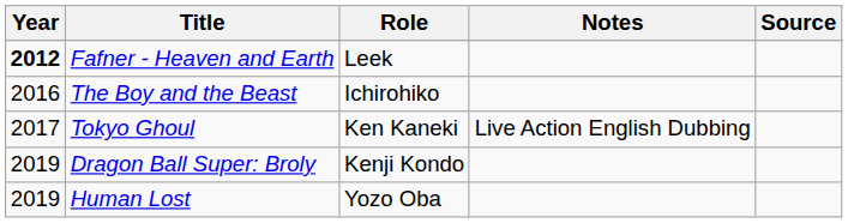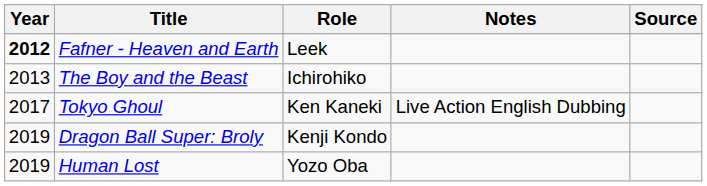The Boy and the Beast | Year: 2016 -> 2013
